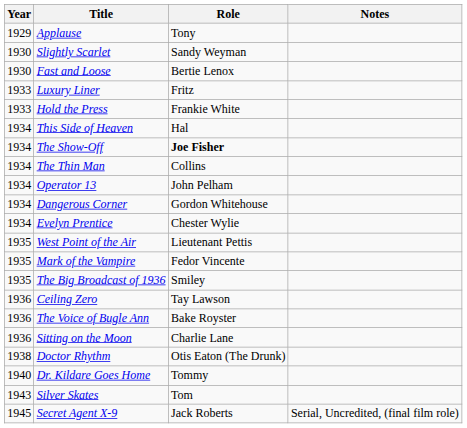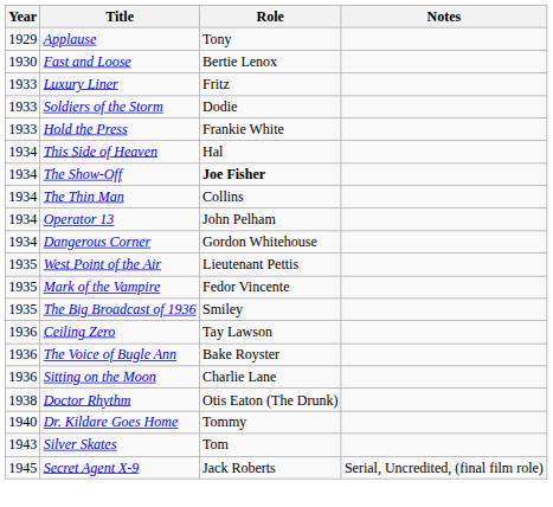- row: 1930 | Slightly Scarlet | Sandy Weyman
+ row: 1933 | Soldiers of the Storm | Dodie
- row: 1934 | Evelyn Prentice | Chester Wylie
